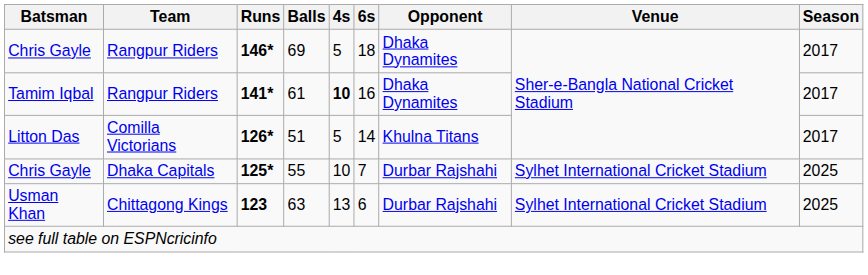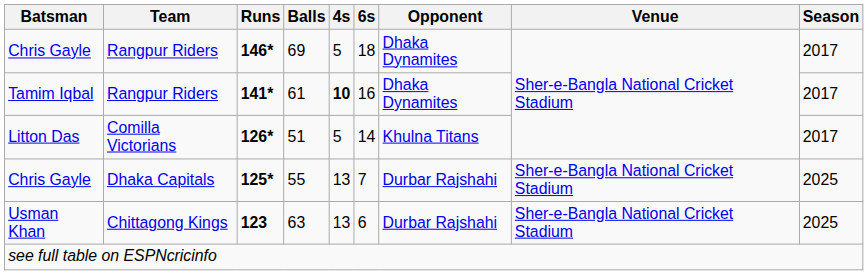125* | 4s: 10 -> 13
125* | Venue: Sylhet International Cricket Stadium -> Sher-e-Bangla National Cricket Stadium
123 | Venue: Sylhet International Cricket Stadium -> Sher-e-Bangla National Cricket Stadium
